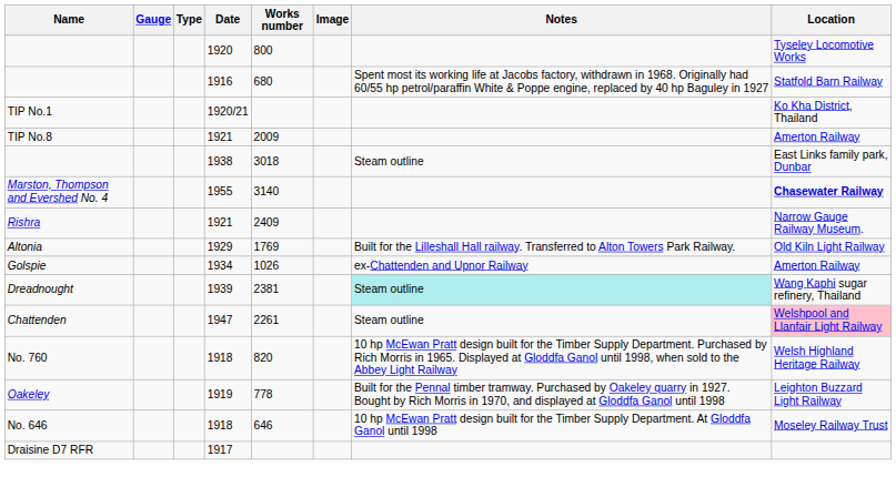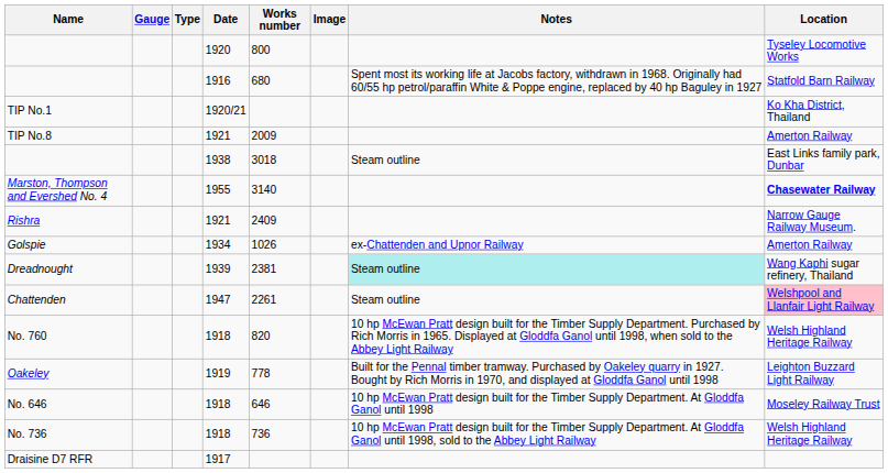- row: Altonia | 1929 | 1769 | Built for the Lilleshall Hall railway. Transferred to Alton Towers Park Railway. | Old Kiln Light Railway
+ row: No. 736 | 1918 | 736 | 10 hp McEwan Pratt design built for the Timber Supply Department. At Gloddfa Ganol until 1998, sold to the Abbey Light Railway | Welsh Highland Heritage Railway
